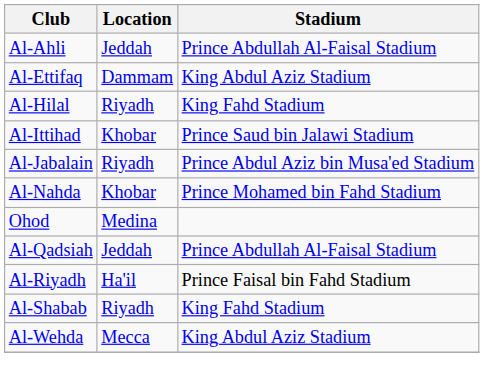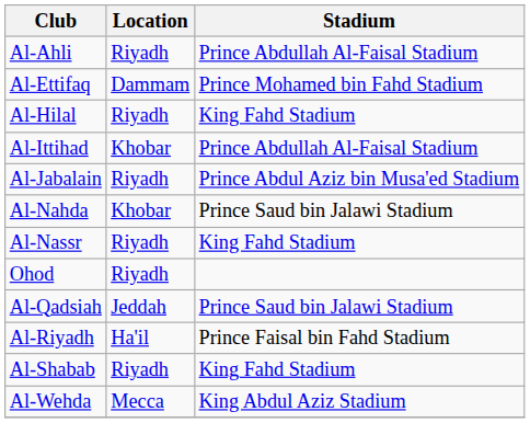Al-Ahli | Location: Jeddah -> Riyadh
Al-Ettifaq | Stadium: King Abdul Aziz Stadium -> Prince Mohamed bin Fahd Stadium
Al-Ittihad | Stadium: Prince Saud bin Jalawi Stadium -> Prince Abdullah Al-Faisal Stadium
Al-Nahda | Stadium: Prince Mohamed bin Fahd Stadium -> Prince Saud bin Jalawi Stadium
+ row: Al-Nassr | Riyadh | King Fahd Stadium
Ohod | Location: Medina -> Riyadh
Al-Qadsiah | Stadium: Prince Abdullah Al-Faisal Stadium -> Prince Saud bin Jalawi Stadium
